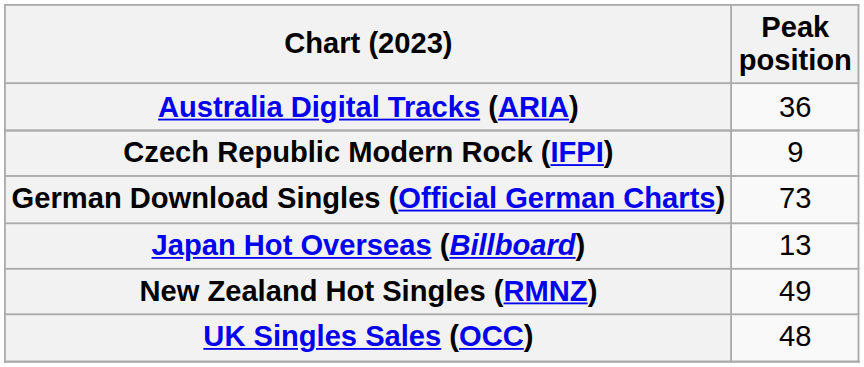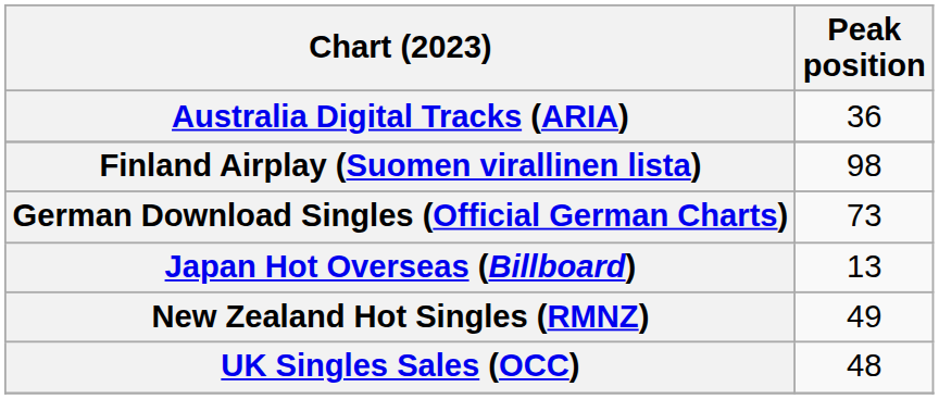- row: Czech Republic Modern Rock (IFPI) | 9
+ row: Finland Airplay (Suomen virallinen lista) | 98
